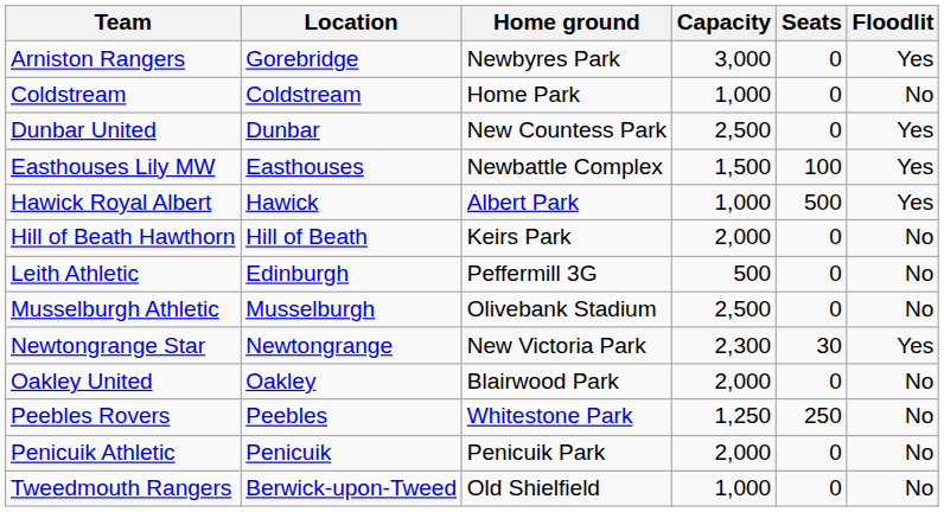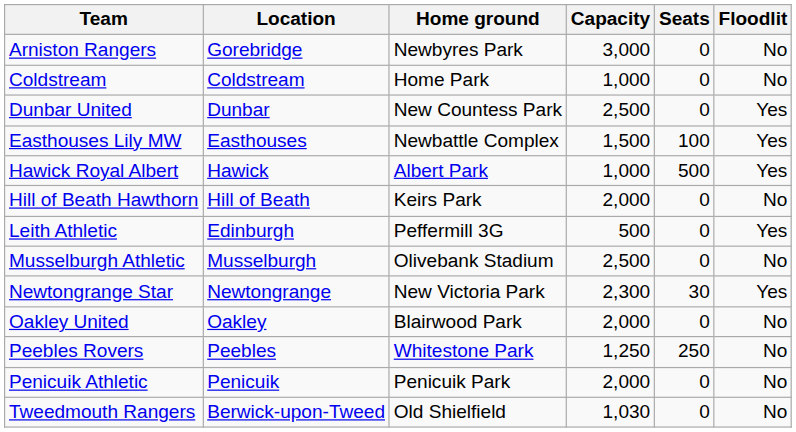Arniston Rangers | Floodlit: Yes -> No
Leith Athletic | Floodlit: No -> Yes
Tweedmouth Rangers | Capacity: 1,000 -> 1,030
